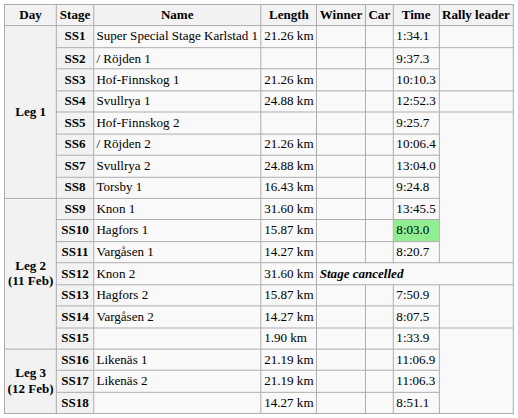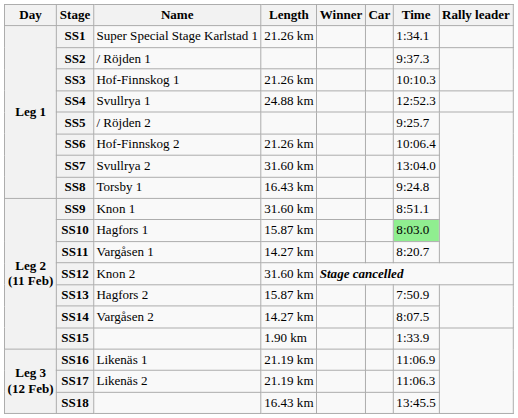SS5 | Name: Hof-Finnskog 2 -> / Röjden 2
SS6 | Name: / Röjden 2 -> Hof-Finnskog 2
SS7 | Length: 24.88 km -> 31.60 km
SS9 | Time: 13:45.5 -> 8:51.1
SS18 | Length: 14.27 km -> 16.43 km
SS18 | Time: 8:51.1 -> 13:45.5
